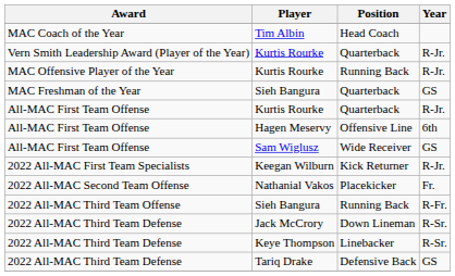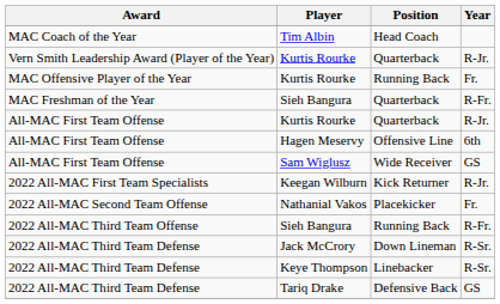MAC Offensive Player of the Year / Kurtis Rourke | Year: R-Jr. -> Fr.
MAC Freshman of the Year / Sieh Bangura | Year: GS -> R-Fr.
